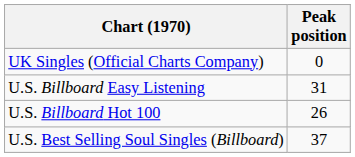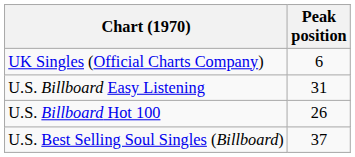UK Singles (Official Charts Company) | Peak position: 0 -> 6
